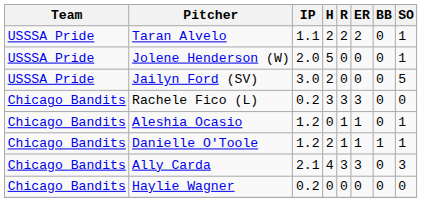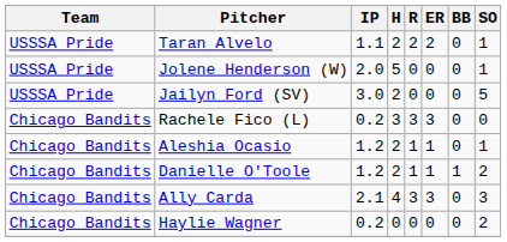Aleshia Ocasio | H: 0 -> 2
Danielle O'Toole | SO: 1 -> 2
Haylie Wagner | SO: 0 -> 2
